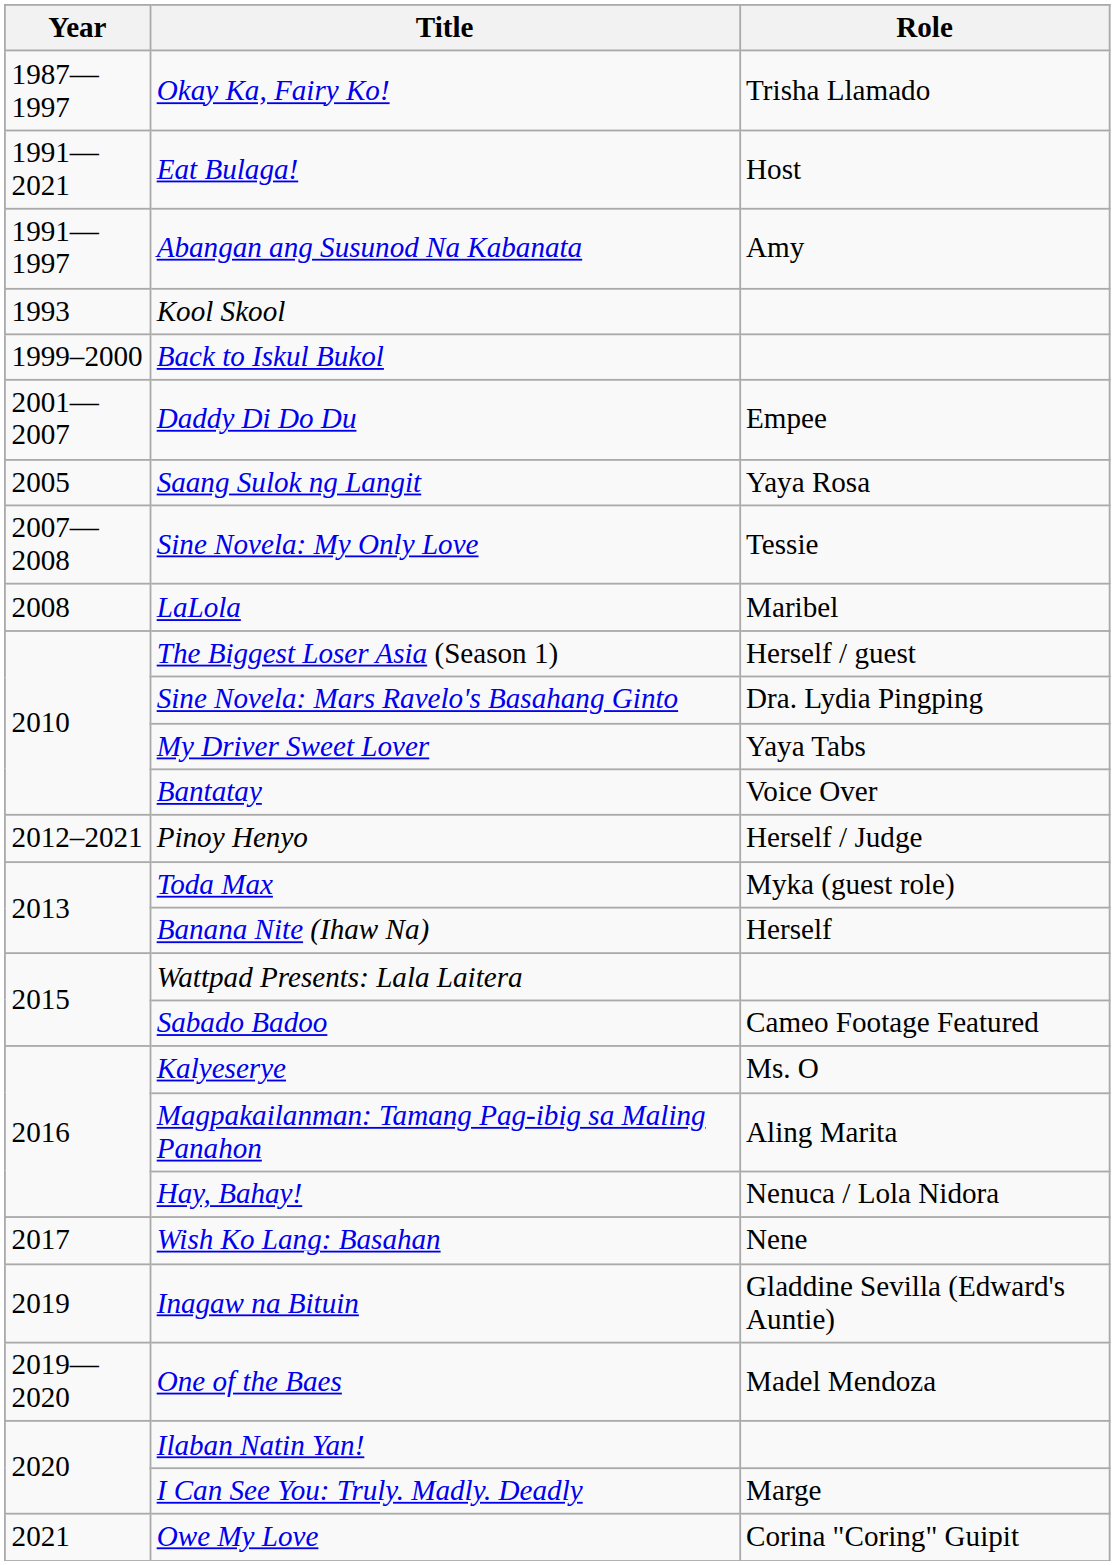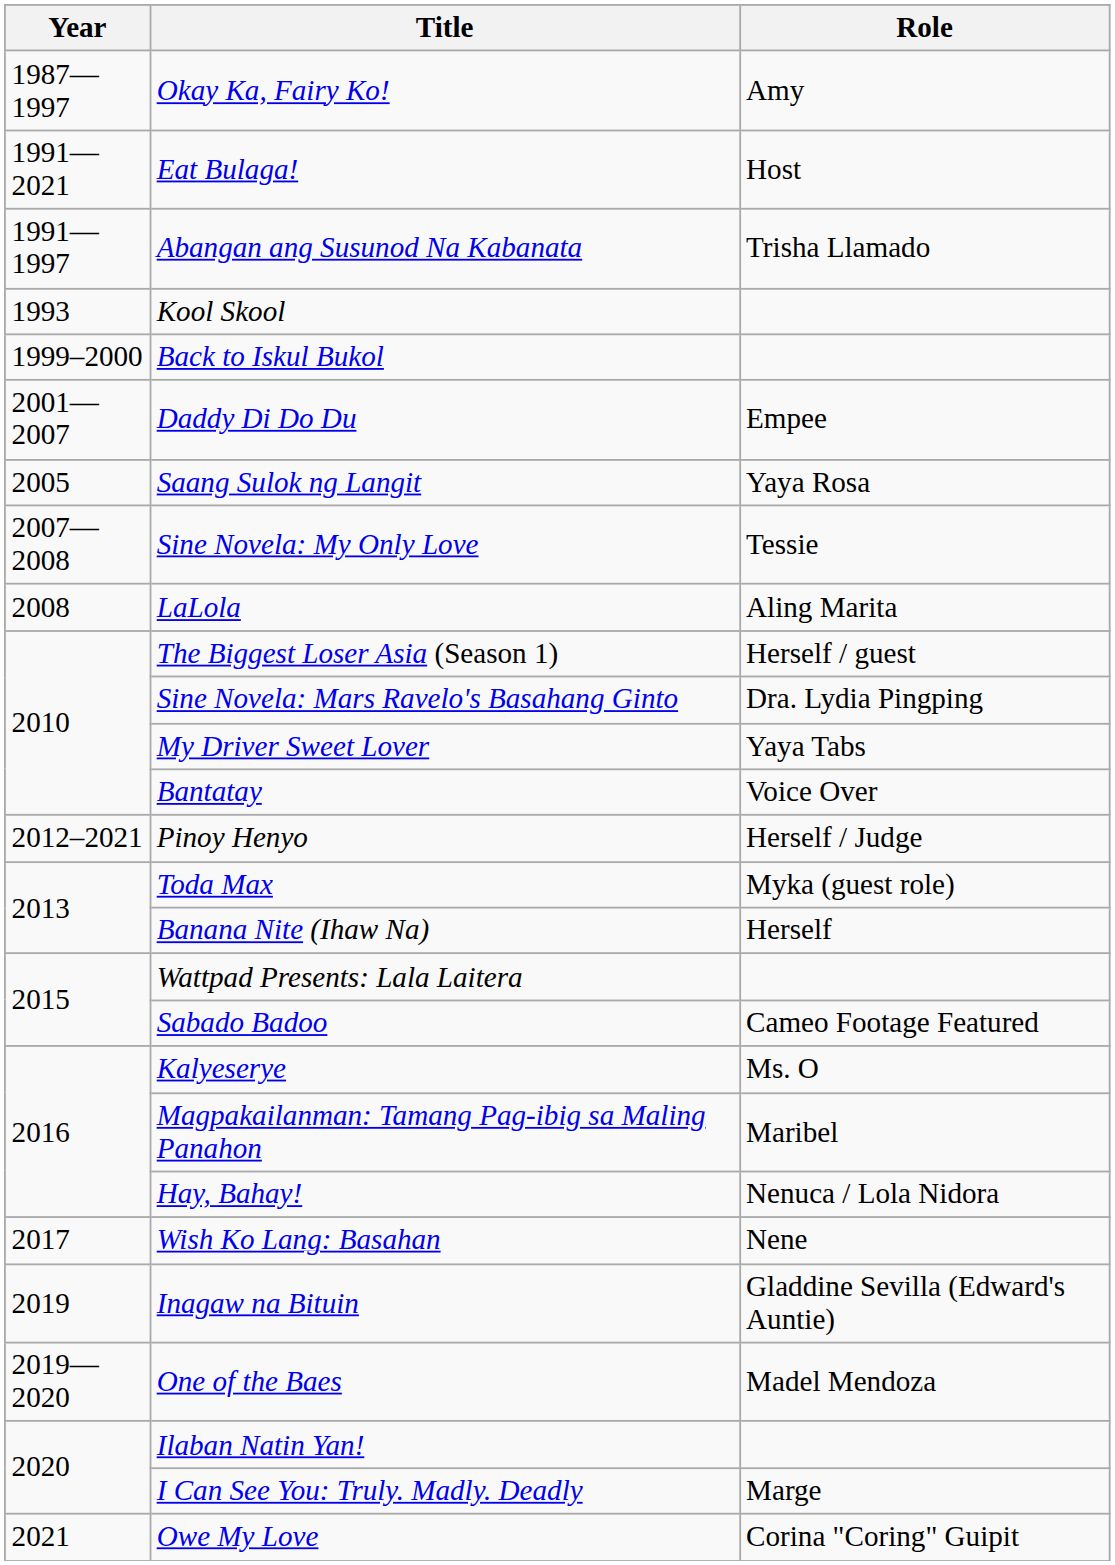Okay Ka, Fairy Ko! | Role: Trisha Llamado -> Amy
Abangan ang Susunod Na Kabanata | Role: Amy -> Trisha Llamado
LaLola | Role: Maribel -> Aling Marita
Magpakailanman: Tamang Pag-ibig sa Maling Panahon | Role: Aling Marita -> Maribel
